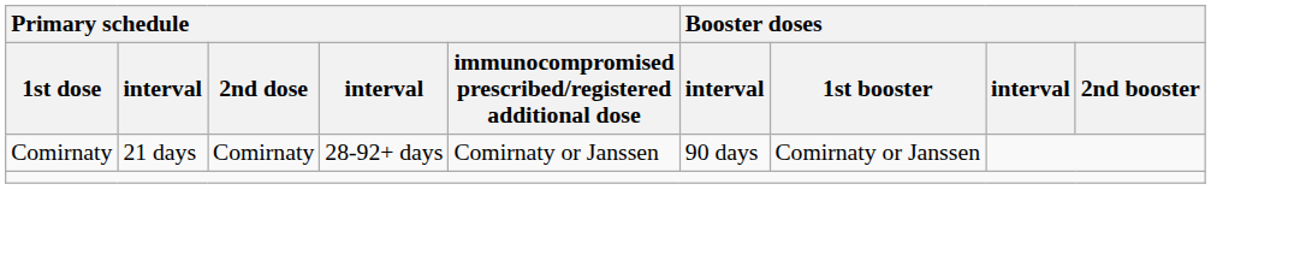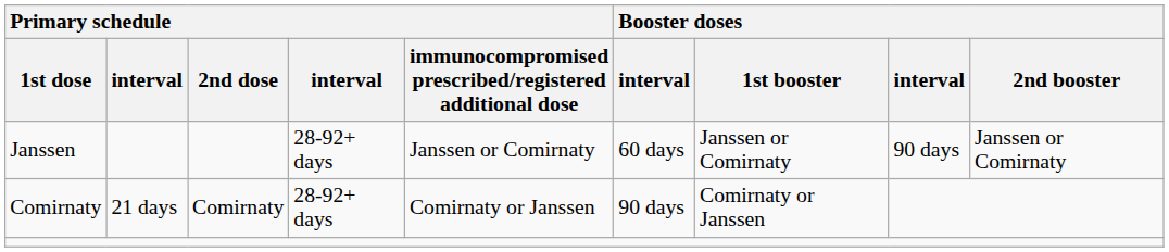+ row: Janssen | 28-92+ days | Janssen or Comirnaty | 60 days | Janssen or Comirnaty | 90 days | Janssen or Comirnaty
